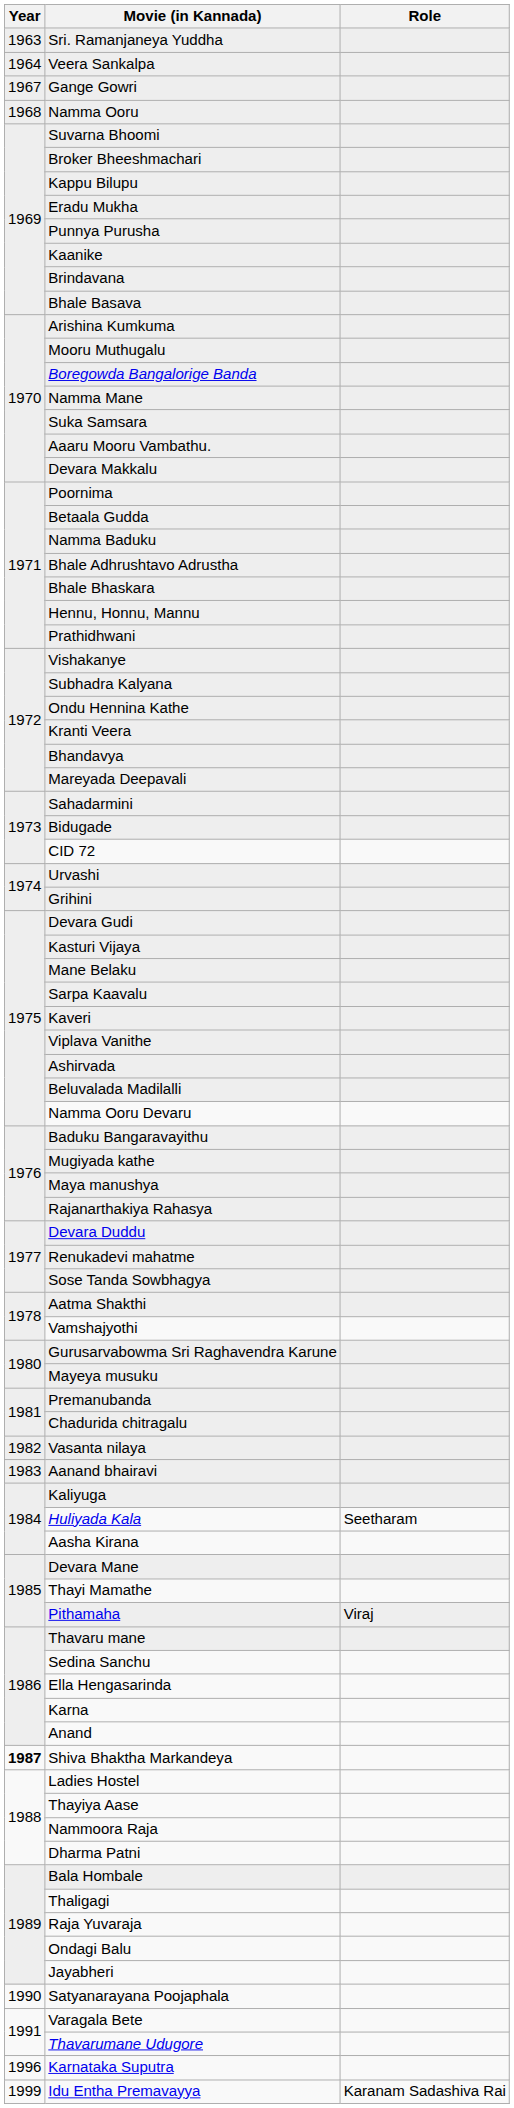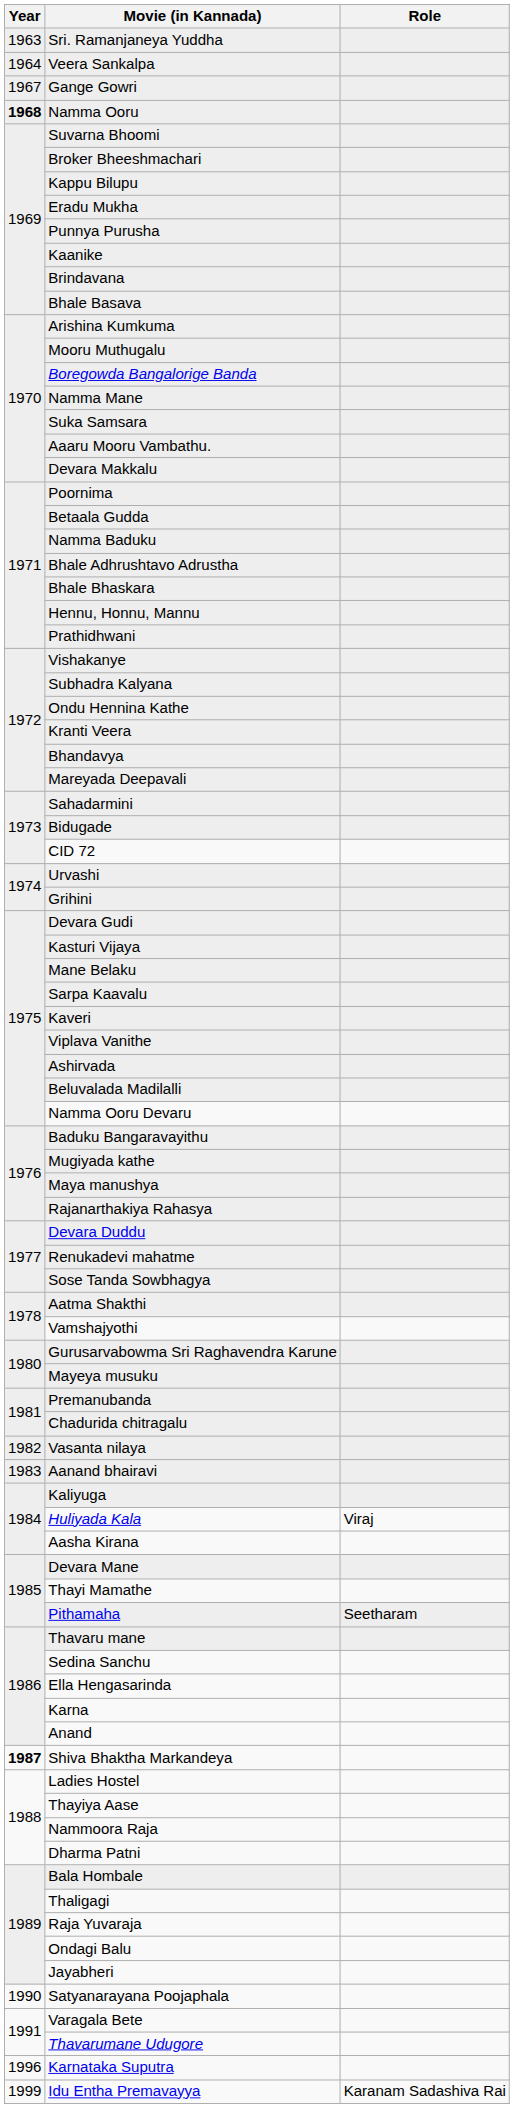Namma Ooru | Year: normal -> bold
Huliyada Kala | Role: Seetharam -> Viraj
Pithamaha | Role: Viraj -> Seetharam
